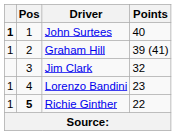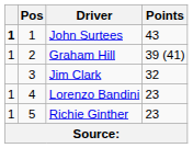John Surtees | Points: 40 -> 43
Richie Ginther | Pos: bold -> normal
Richie Ginther | Points: 22 -> 23
